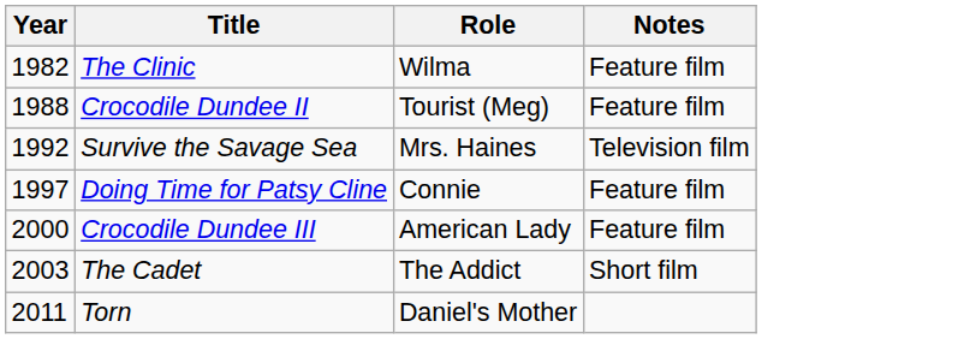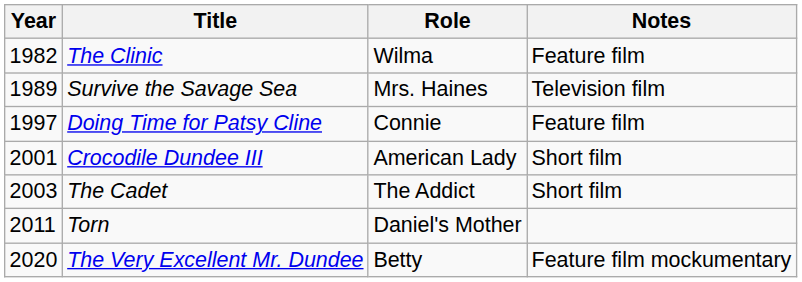- row: 1988 | Crocodile Dundee II | Tourist (Meg) | Feature film
Survive the Savage Sea | Year: 1992 -> 1989
Crocodile Dundee III | Year: 2000 -> 2001
Crocodile Dundee III | Notes: Feature film -> Short film
+ row: 2020 | The Very Excellent Mr. Dundee | Betty | Feature film mockumentary
